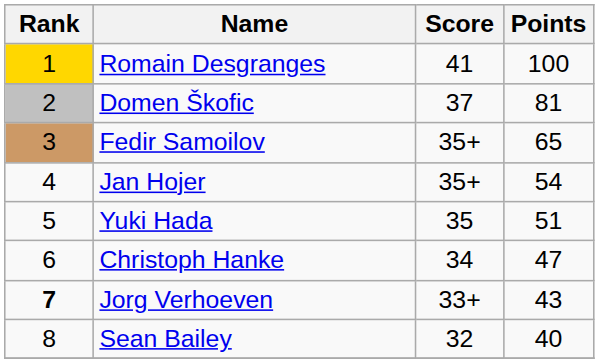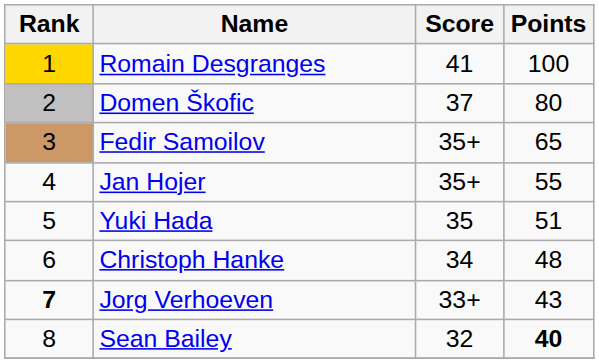Domen Škofic | Points: 81 -> 80
Jan Hojer | Points: 54 -> 55
Christoph Hanke | Points: 47 -> 48
Sean Bailey | Points: normal -> bold
